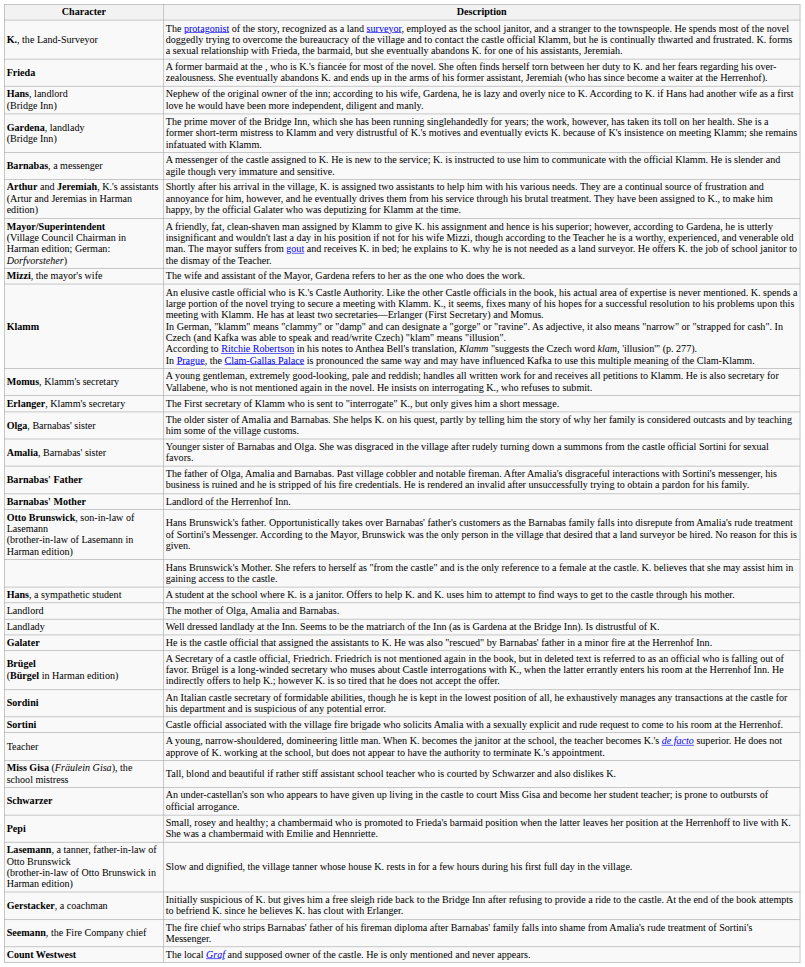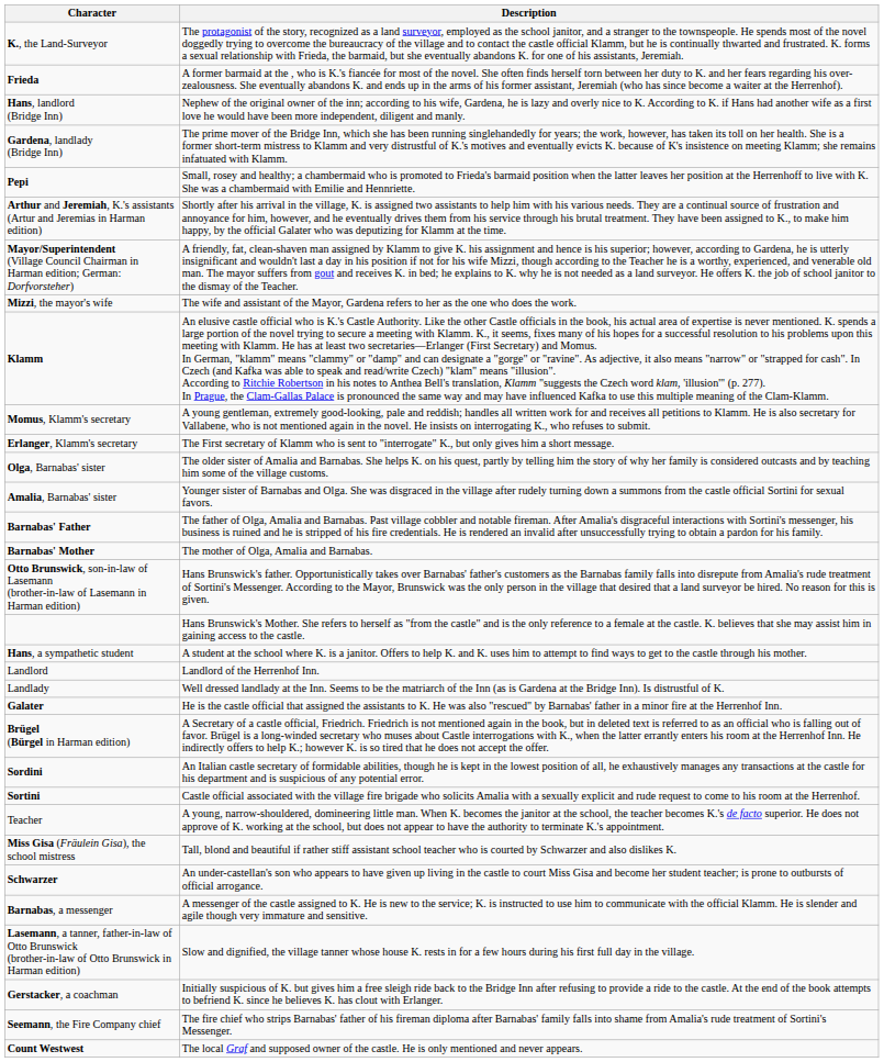rows swapped: Barnabas, a messenger <-> Pepi
Barnabas' Mother | Description: Landlord of the Herrenhof Inn. -> The mother of Olga, Amalia and Barnabas.
Landlord | Description: The mother of Olga, Amalia and Barnabas. -> Landlord of the Herrenhof Inn.
